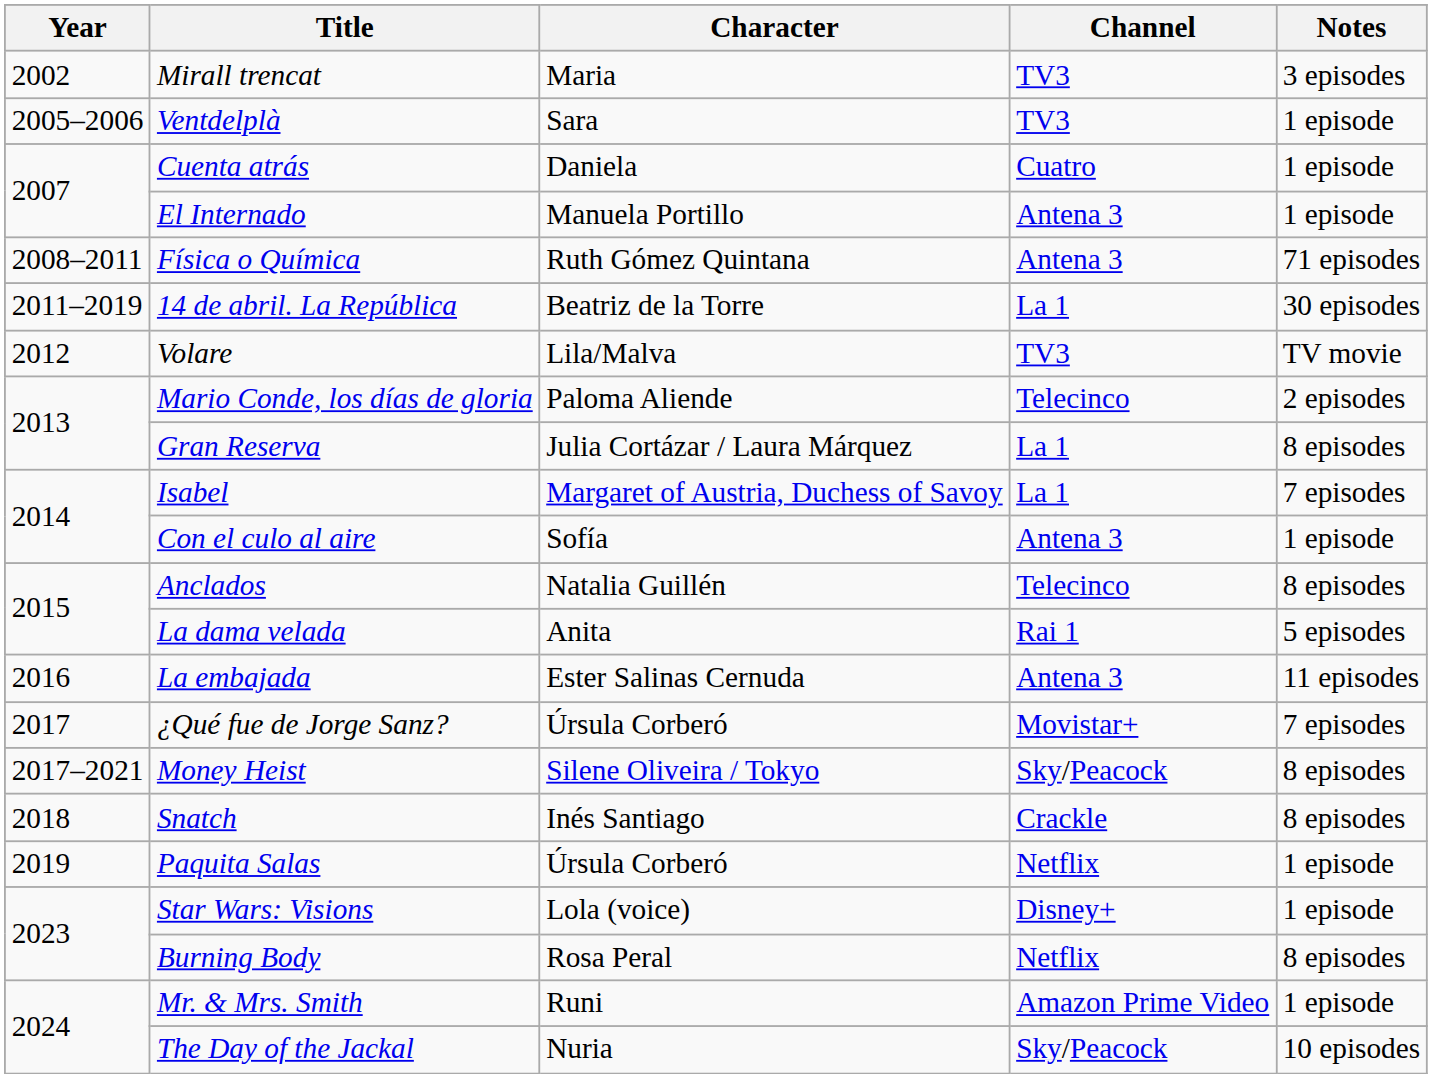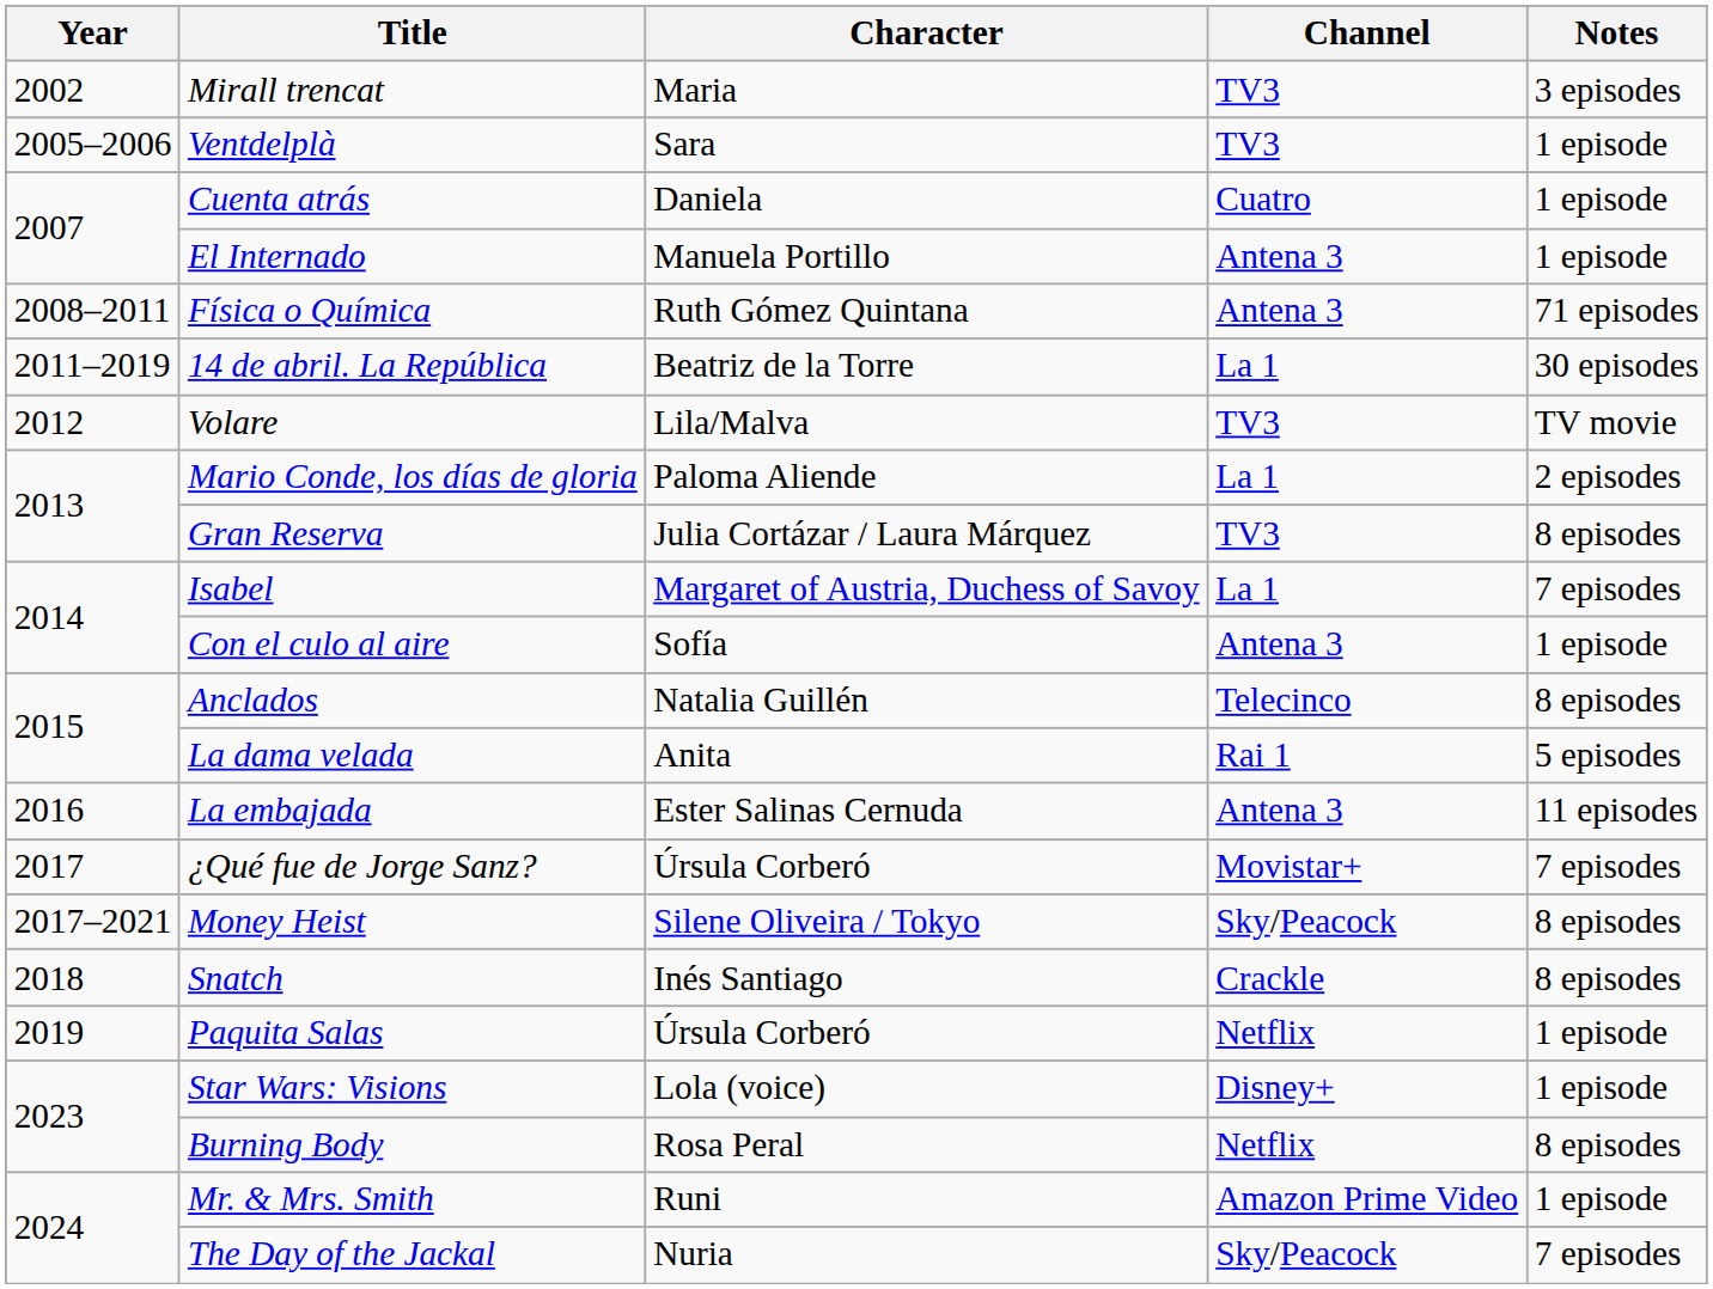Mario Conde, los días de gloria | Channel: Telecinco -> La 1
Gran Reserva | Channel: La 1 -> TV3
The Day of the Jackal | Notes: 10 episodes -> 7 episodes
